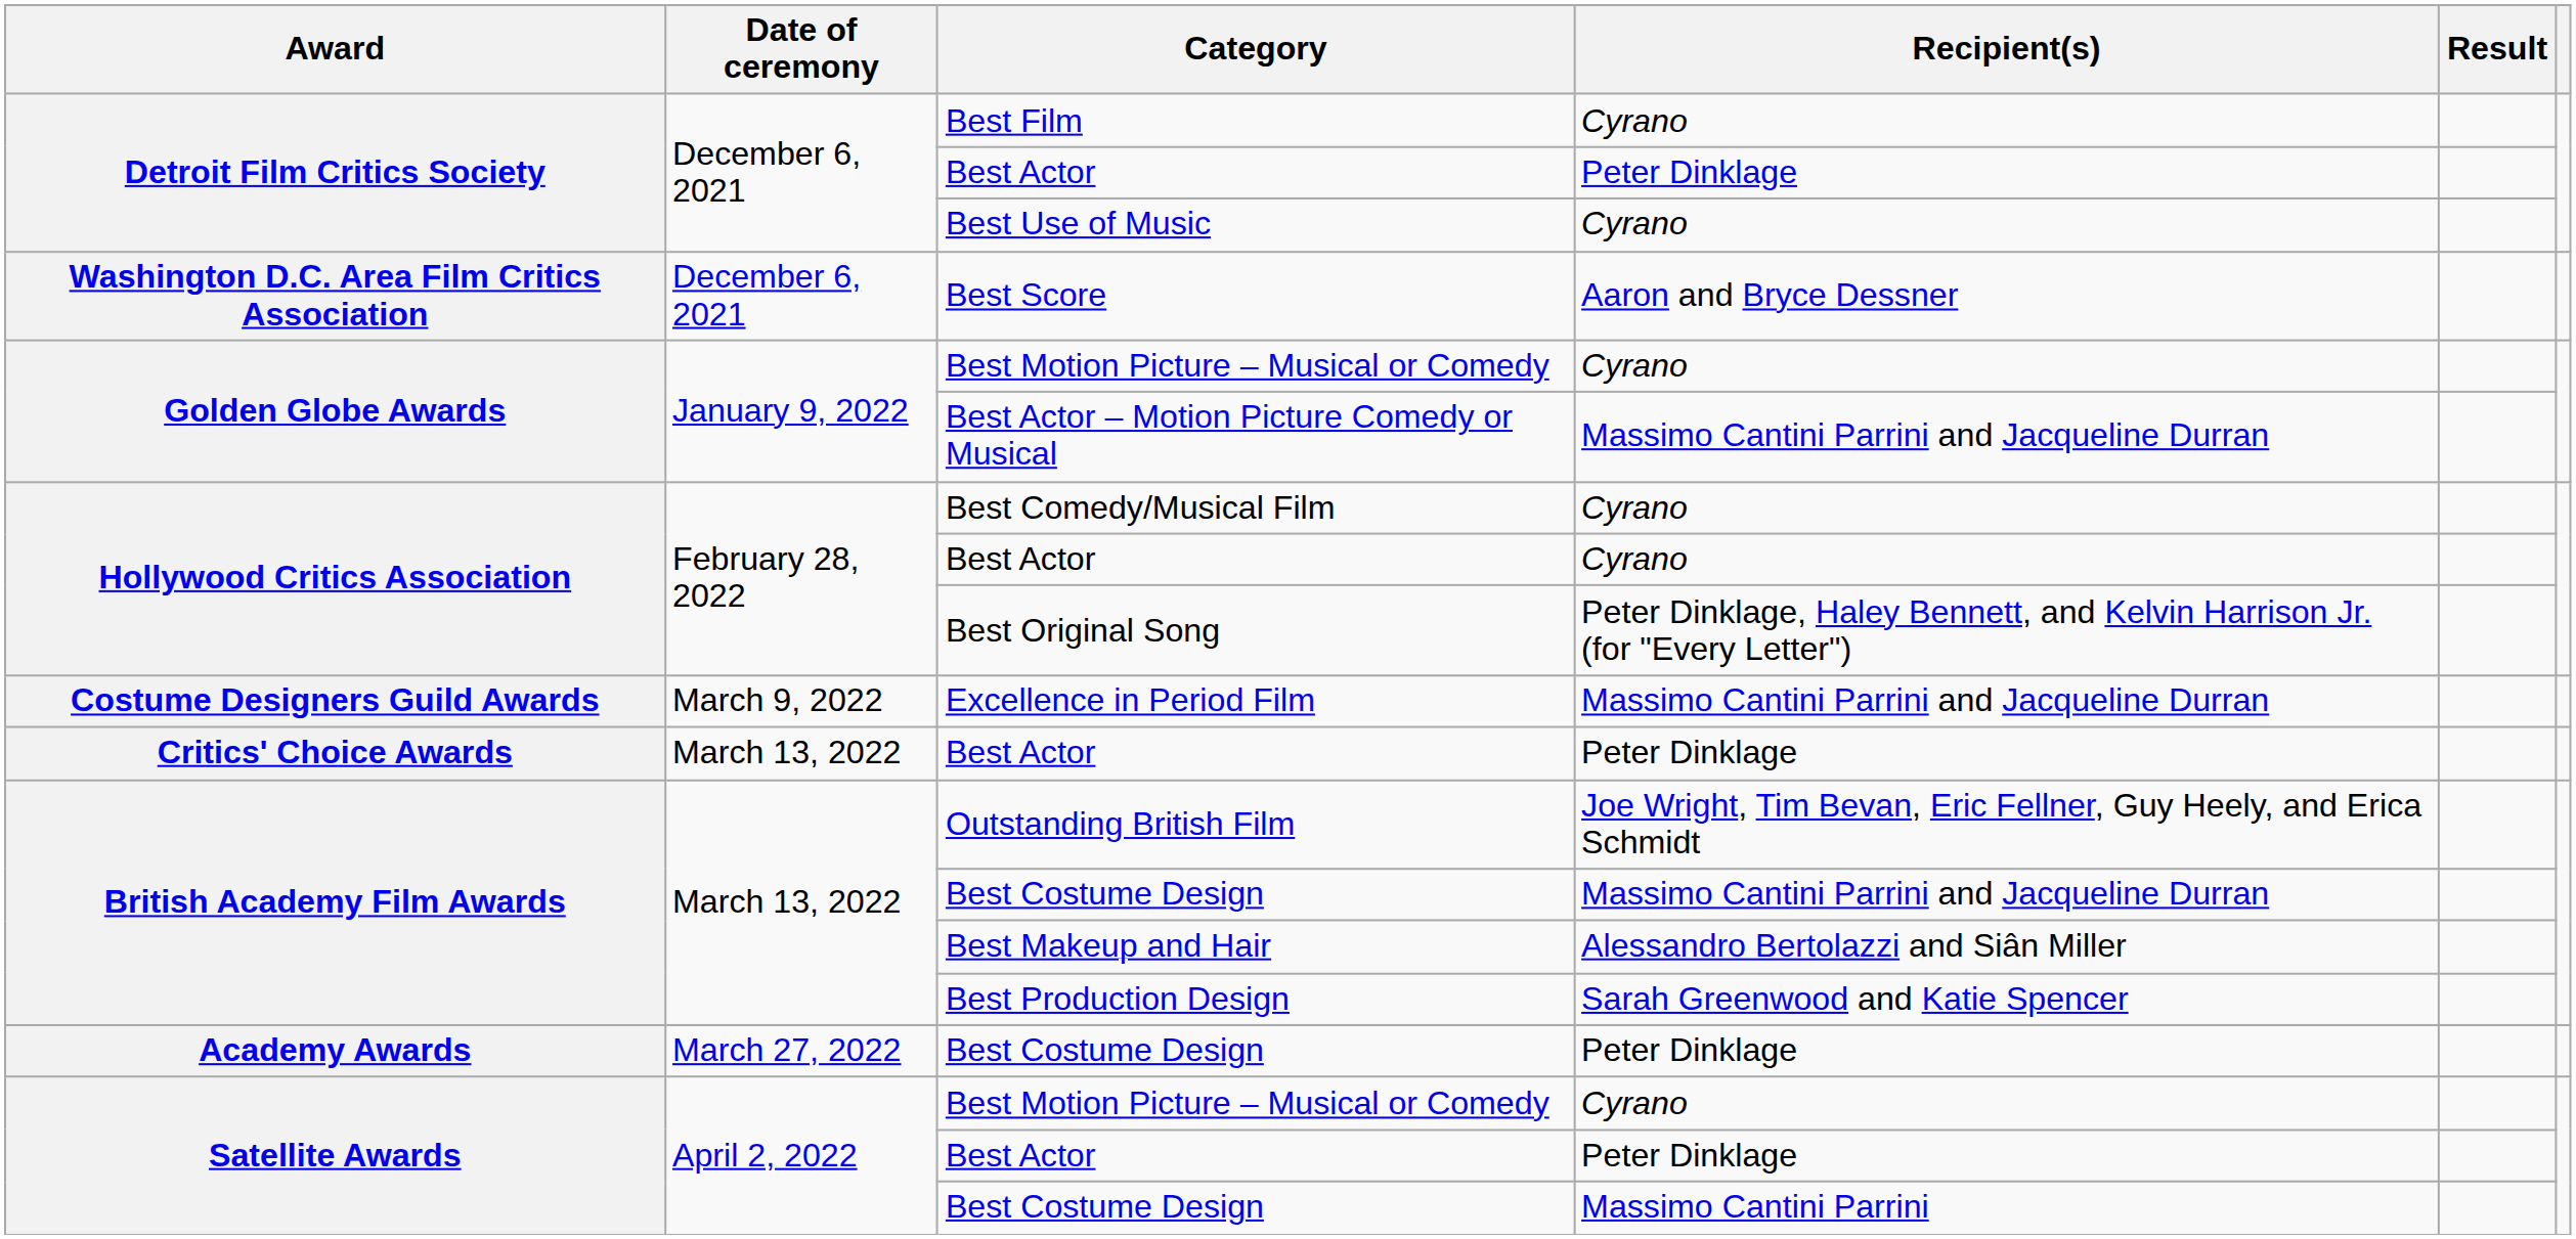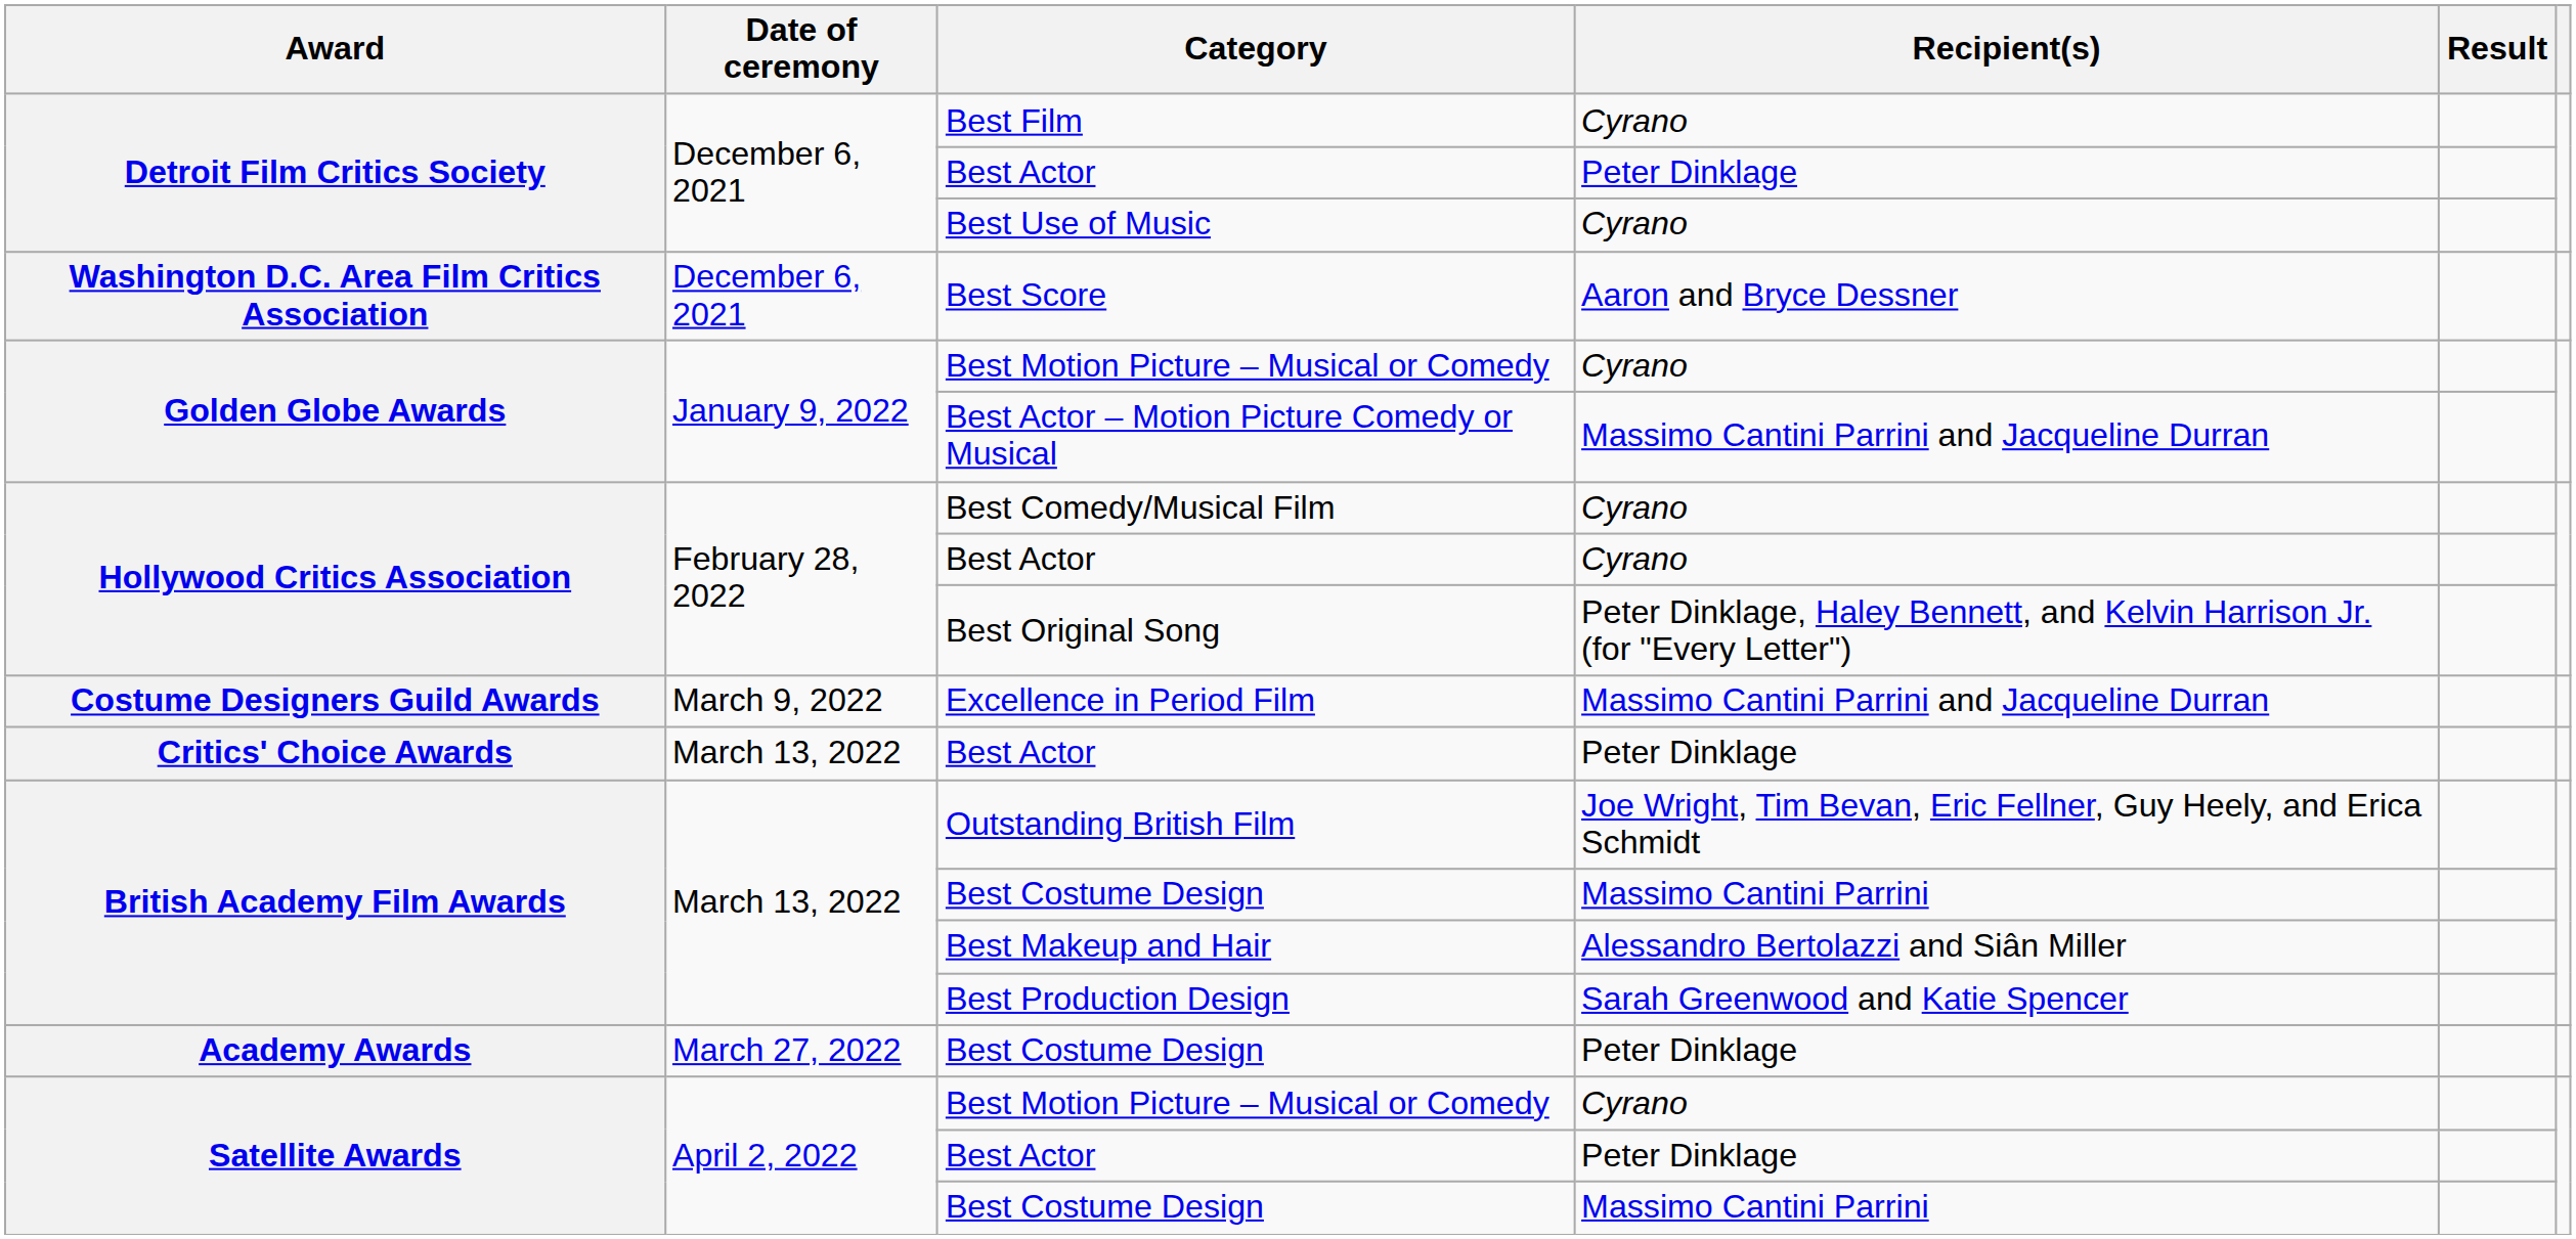British Academy Film Awards / Best Costume Design | Recipient(s): Massimo Cantini Parrini and Jacqueline Durran -> Massimo Cantini Parrini
